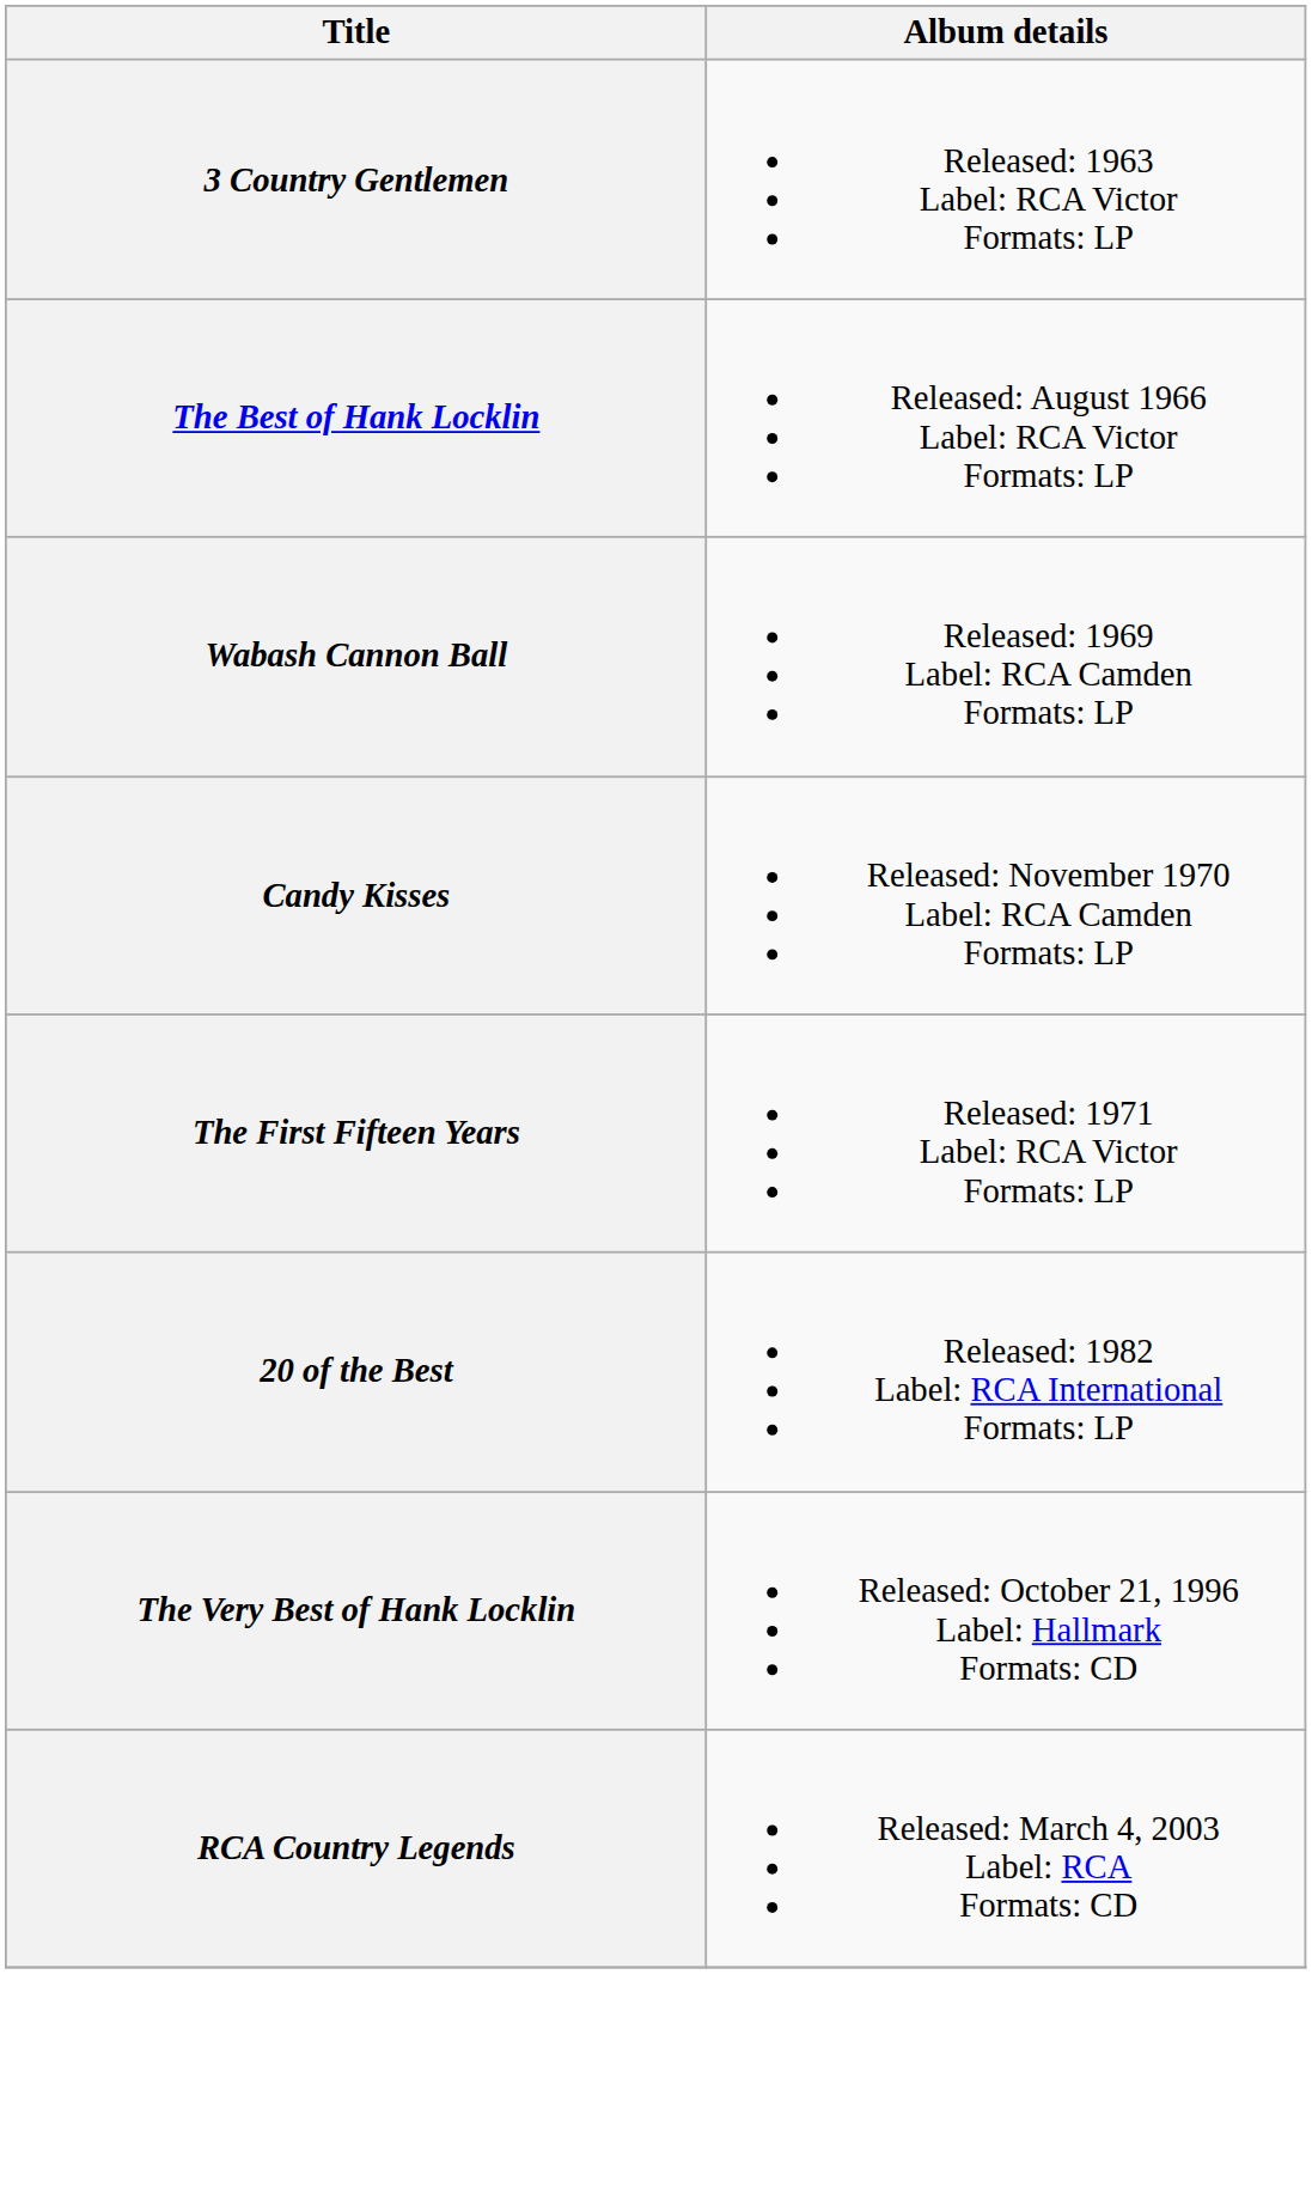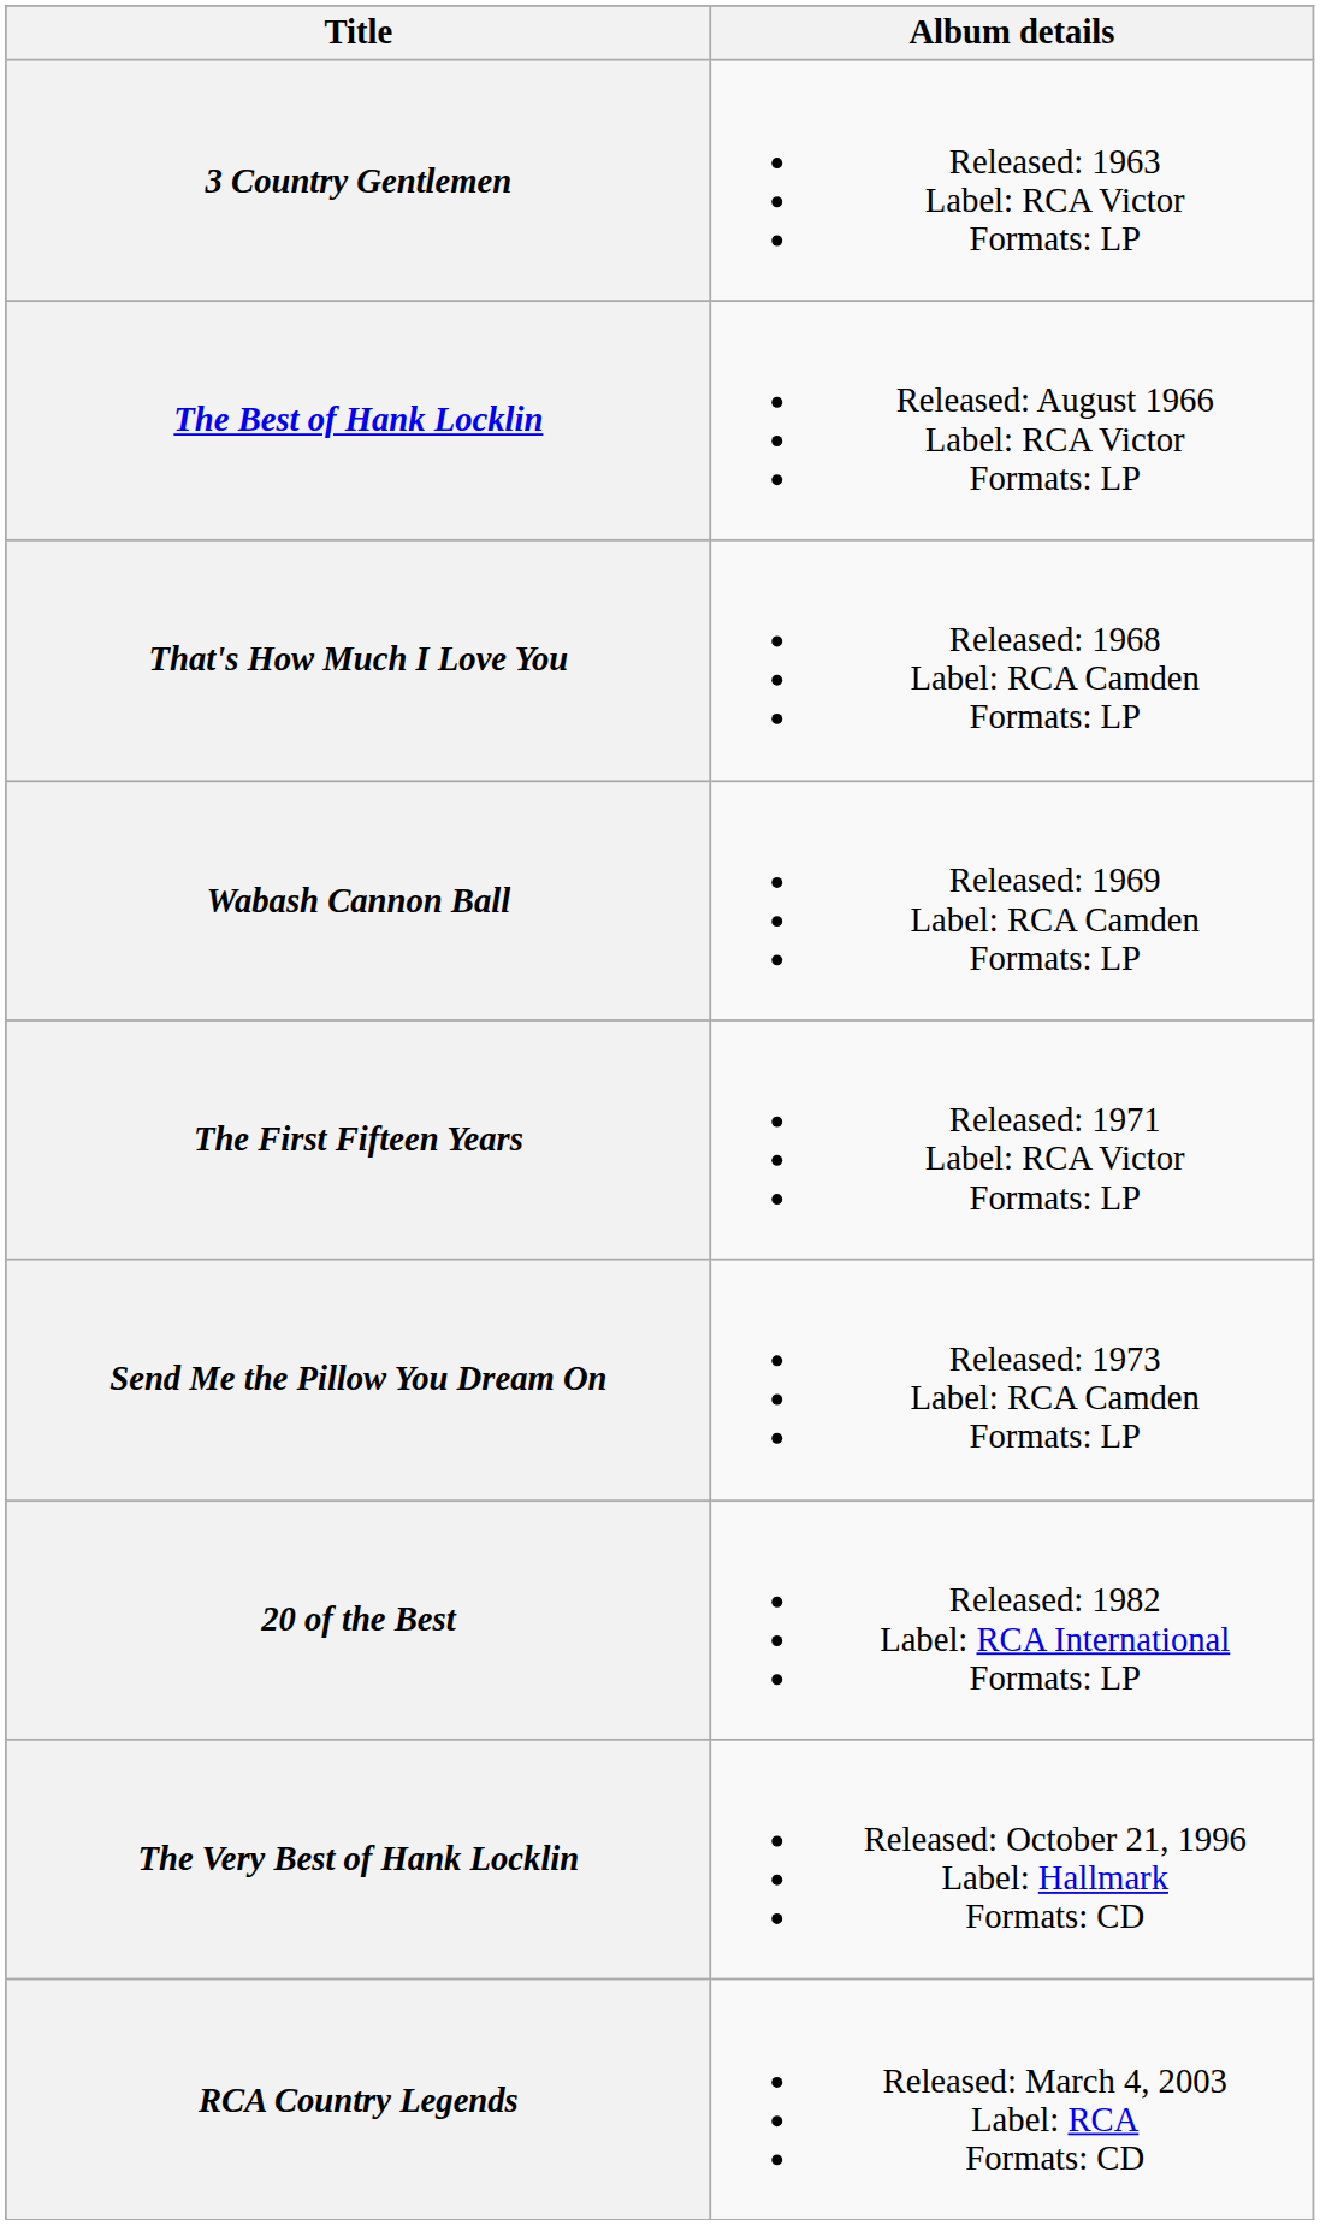+ row: That's How Much I Love You | Released: 1968 Label: RCA Camden Formats: LP
- row: Candy Kisses | Released: November 1970 Label: RCA Camden Formats: LP
+ row: Send Me the Pillow You Dream On | Released: 1973 Label: RCA Camden Formats: LP
